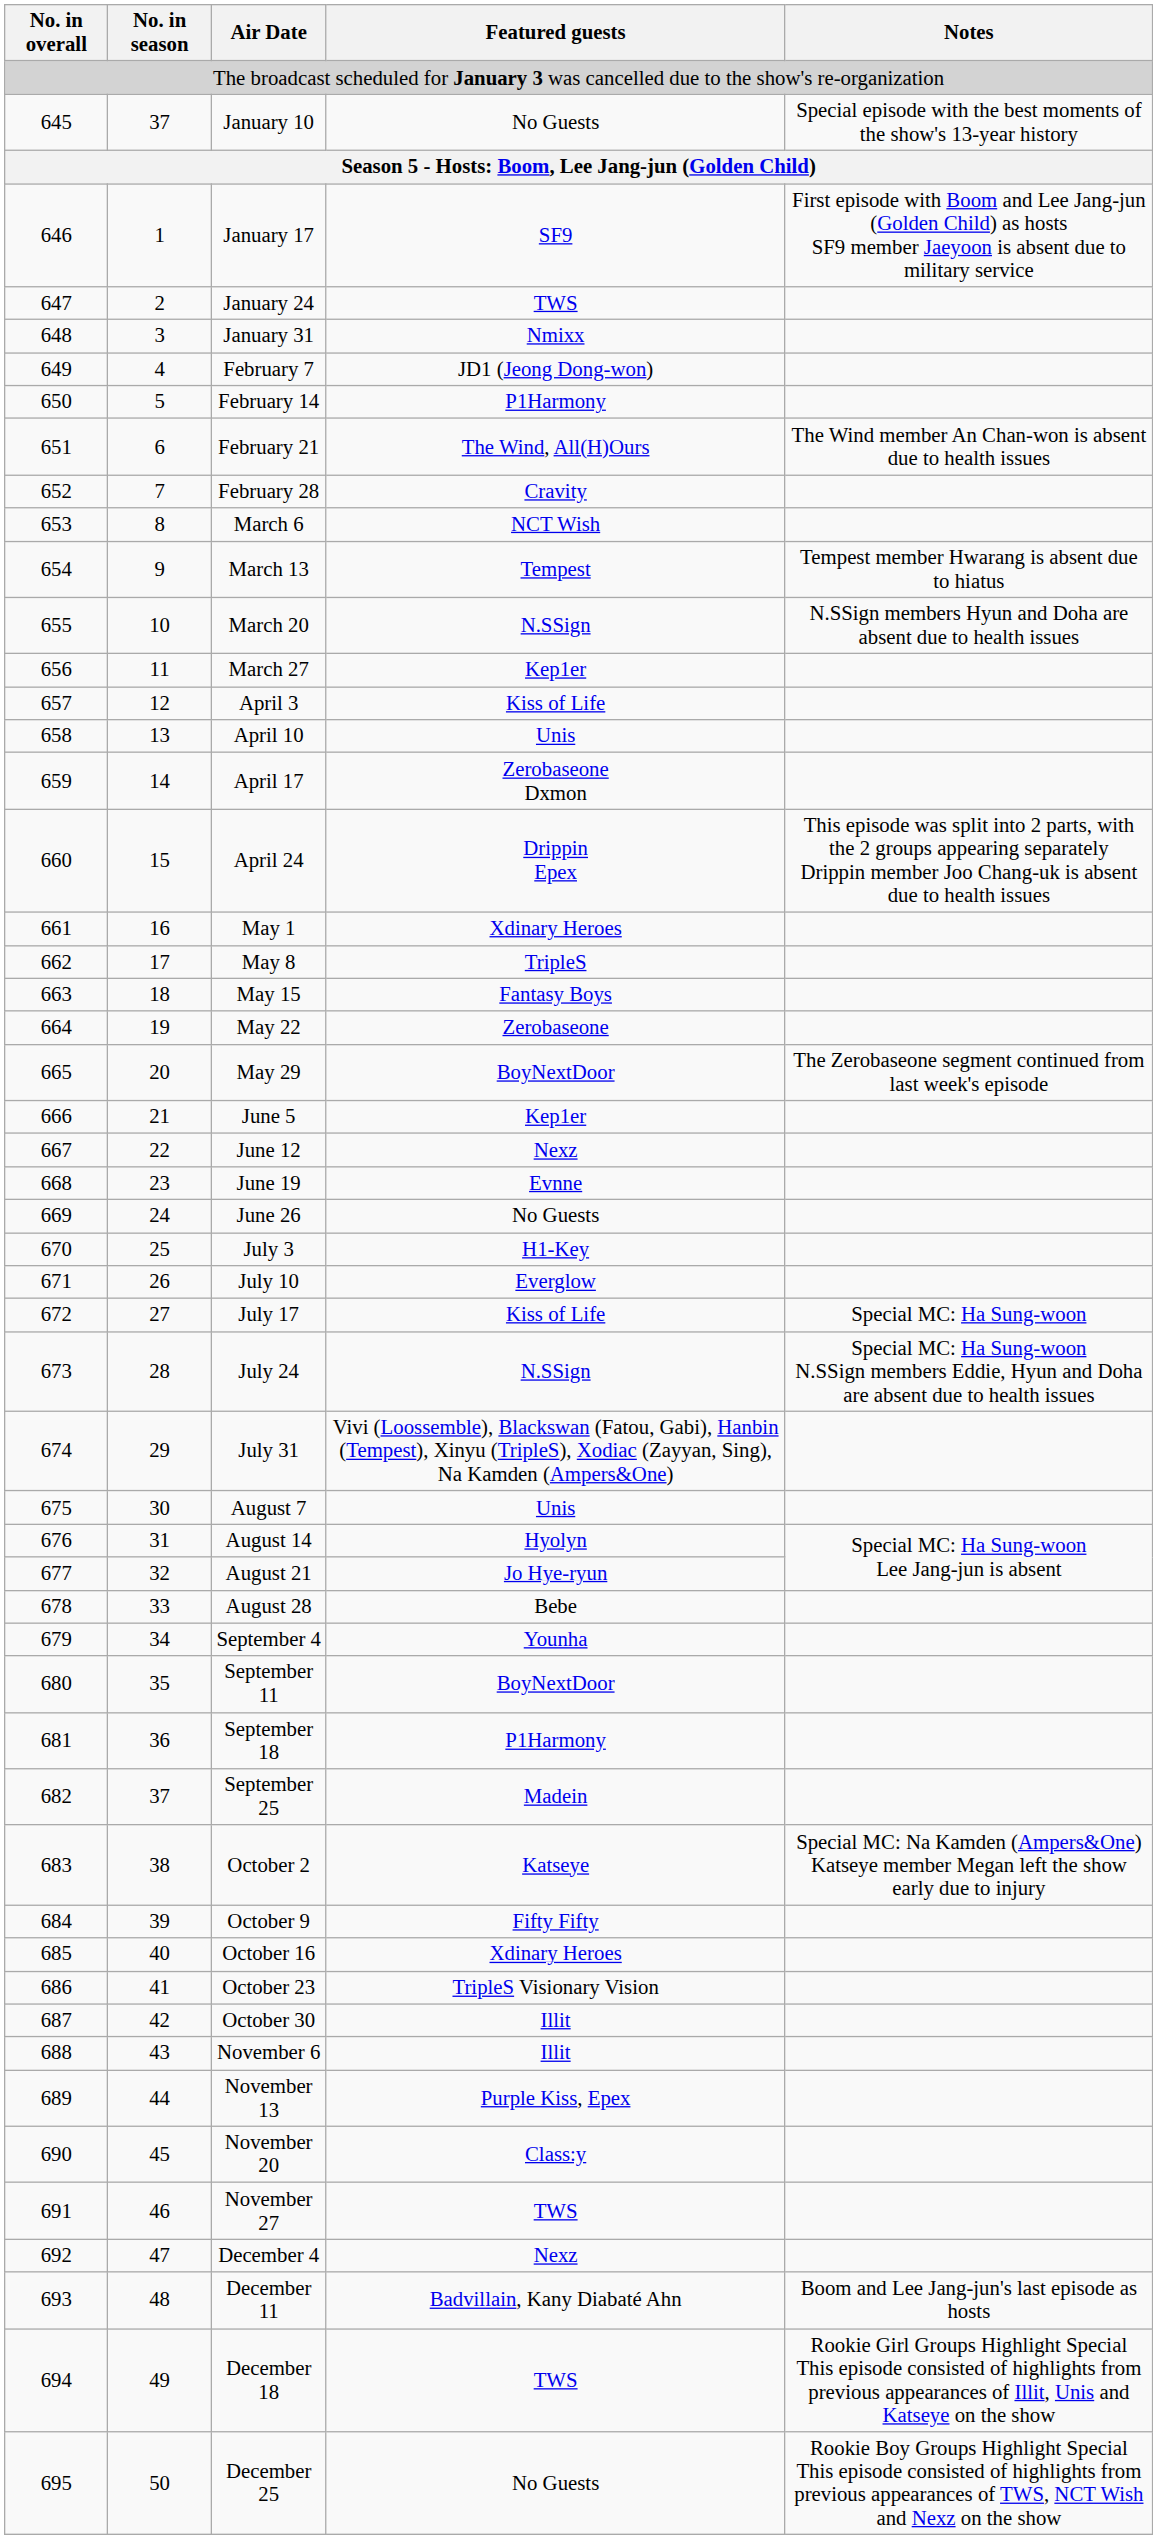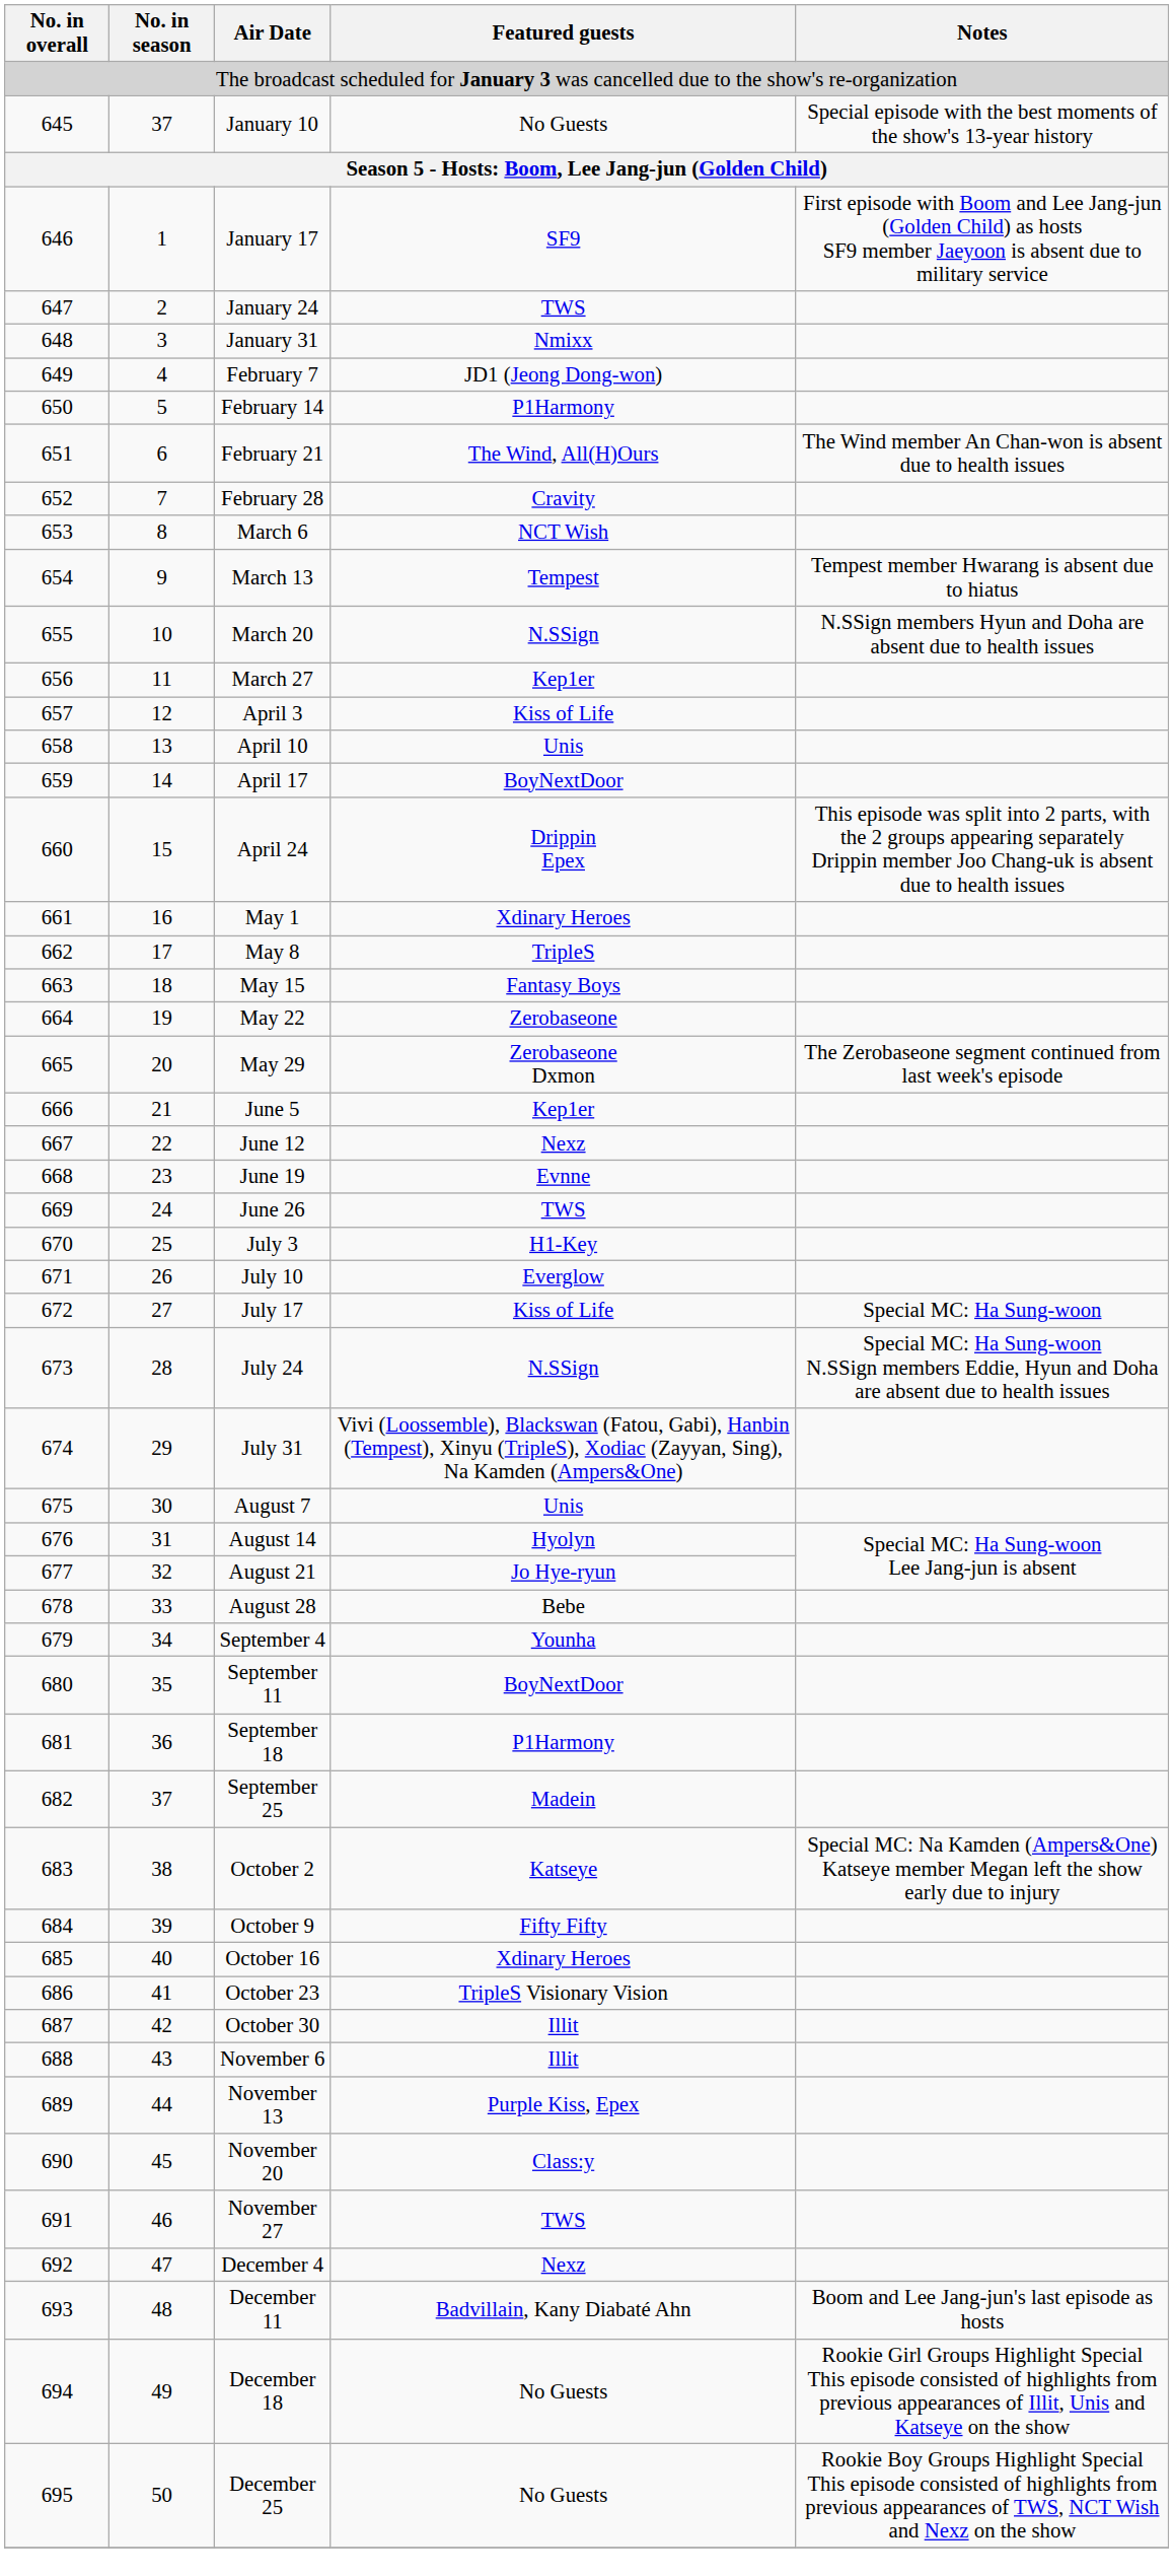April 17 | Featured guests: Zerobaseone Dxmon -> BoyNextDoor
May 29 | Featured guests: BoyNextDoor -> Zerobaseone Dxmon
June 26 | Featured guests: No Guests -> TWS
December 18 | Featured guests: TWS -> No Guests
